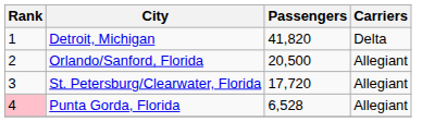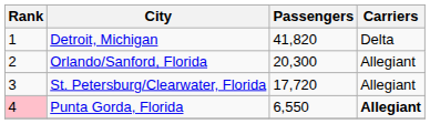Orlando/Sanford, Florida | Passengers: 20,500 -> 20,300
Punta Gorda, Florida | Passengers: 6,528 -> 6,550
Punta Gorda, Florida | Carriers: normal -> bold
